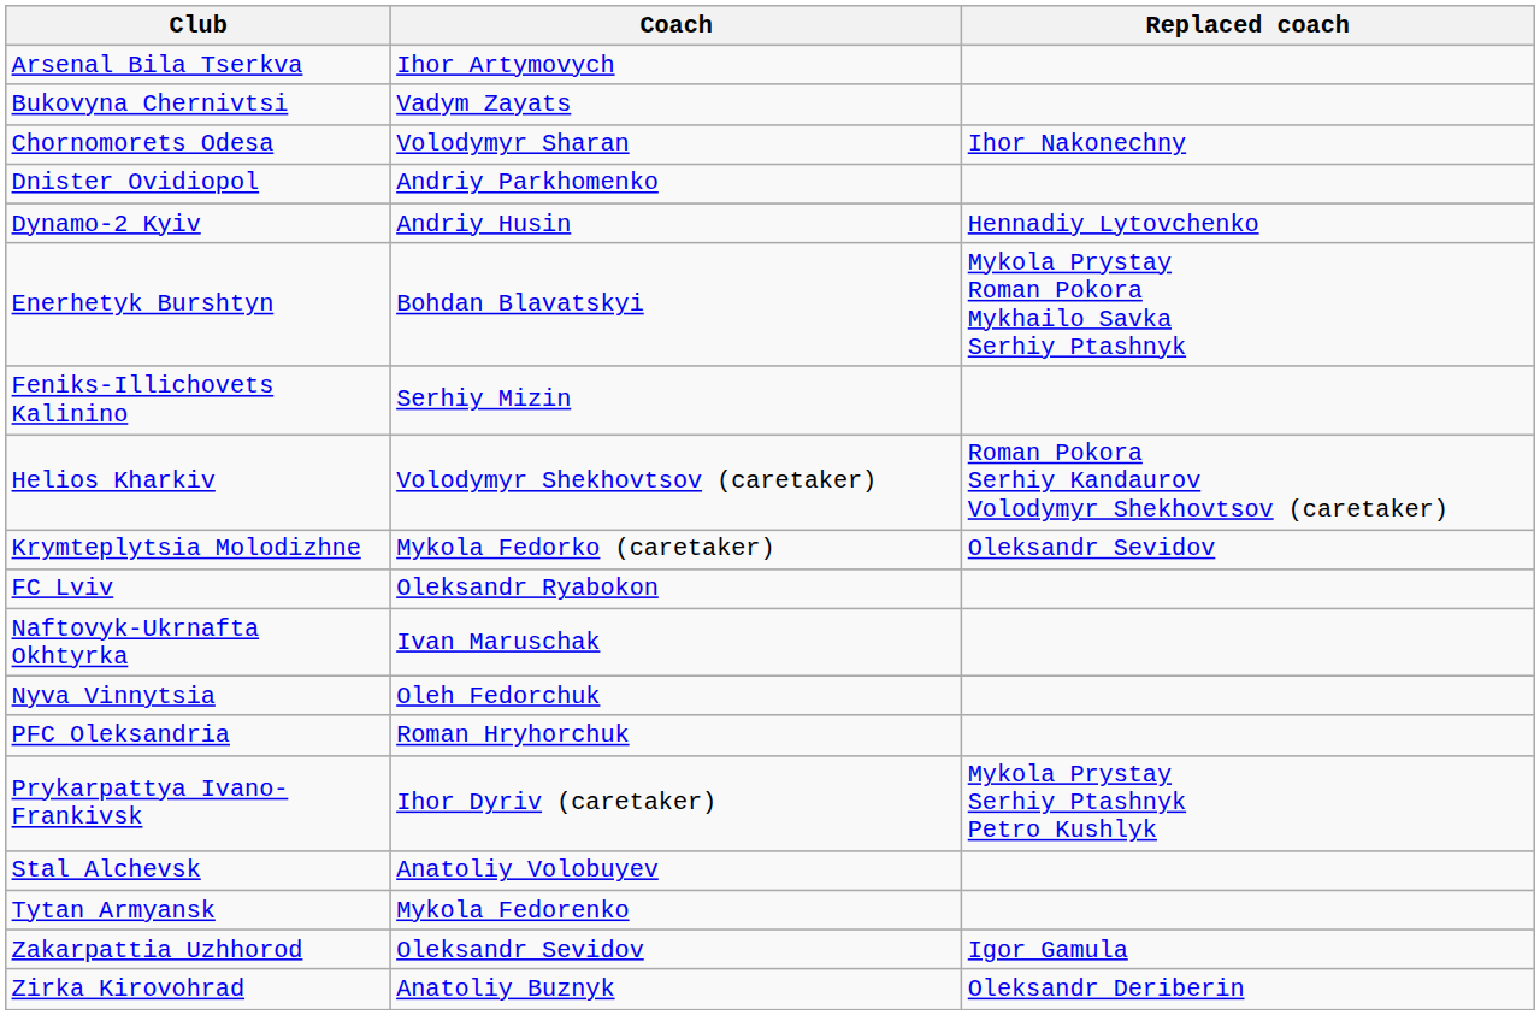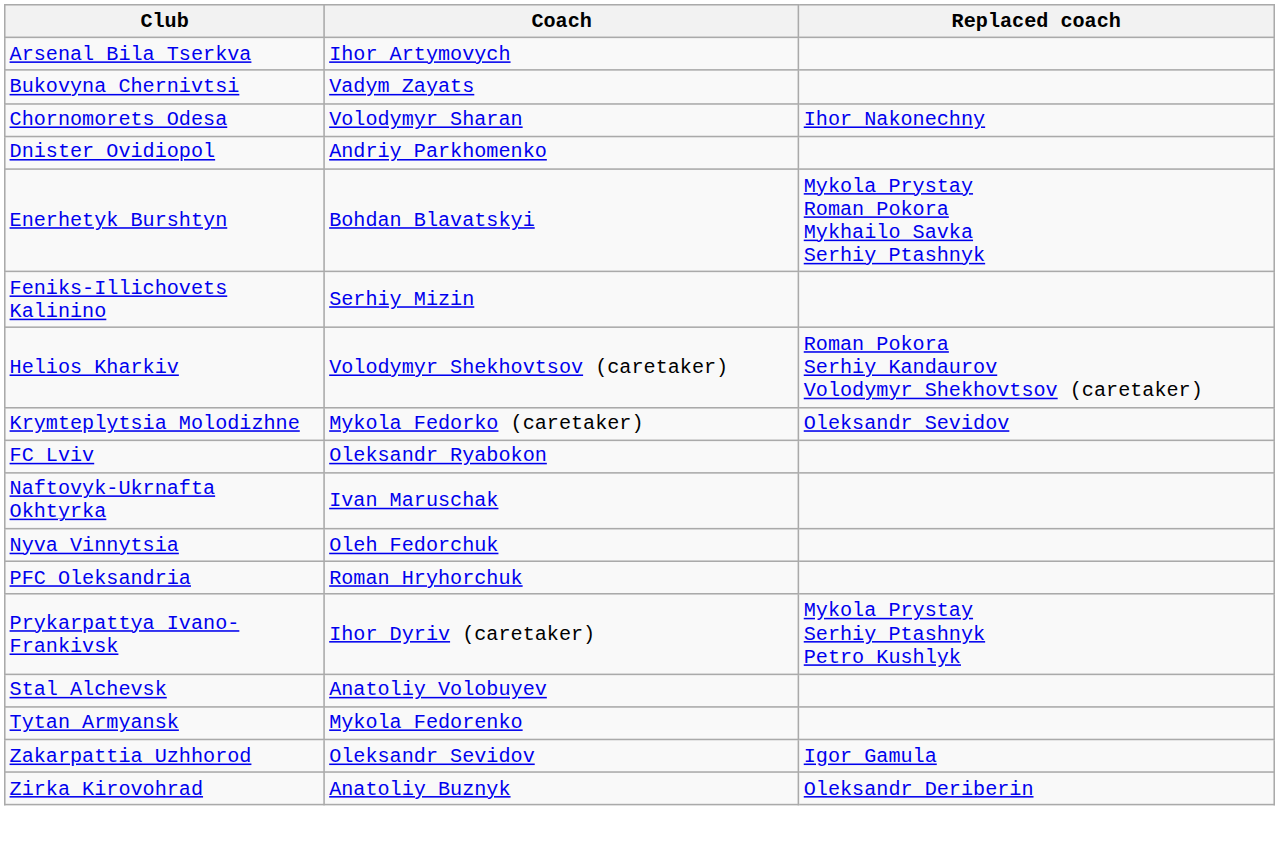- row: Dynamo-2 Kyiv | Andriy Husin | Hennadiy Lytovchenko
